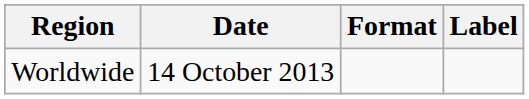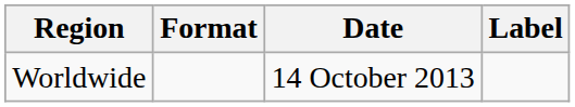columns swapped: Date <-> Format
